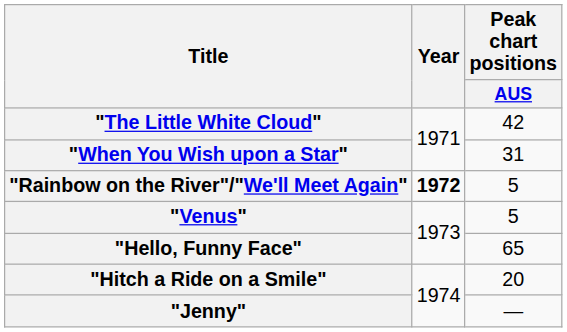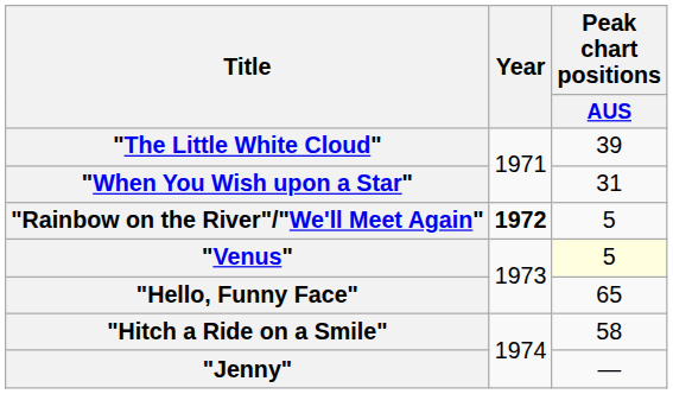"The Little White Cloud" | Peak chart positions / AUS: 42 -> 39
"Venus" | Peak chart positions / AUS: no background -> lightyellow background
"Hitch a Ride on a Smile" | Peak chart positions / AUS: 20 -> 58
